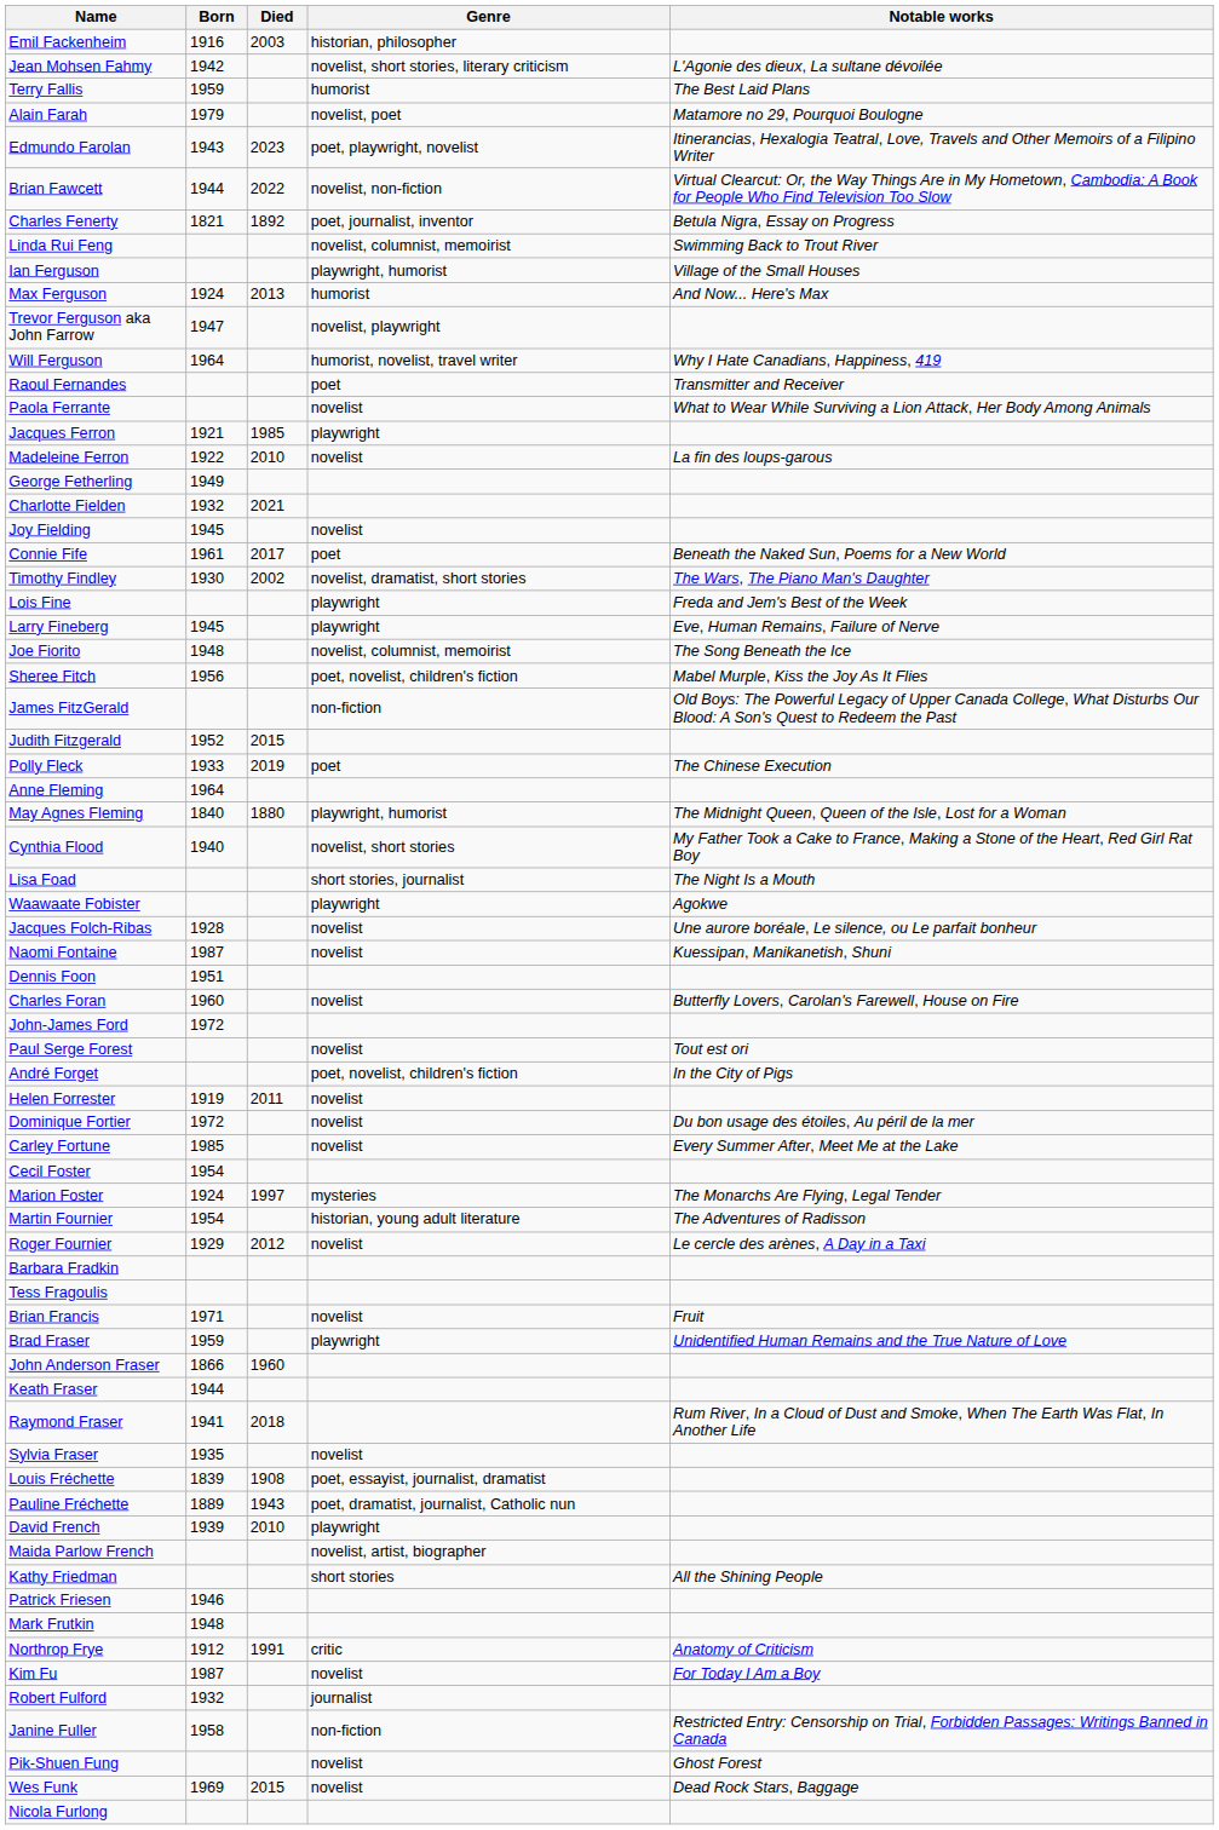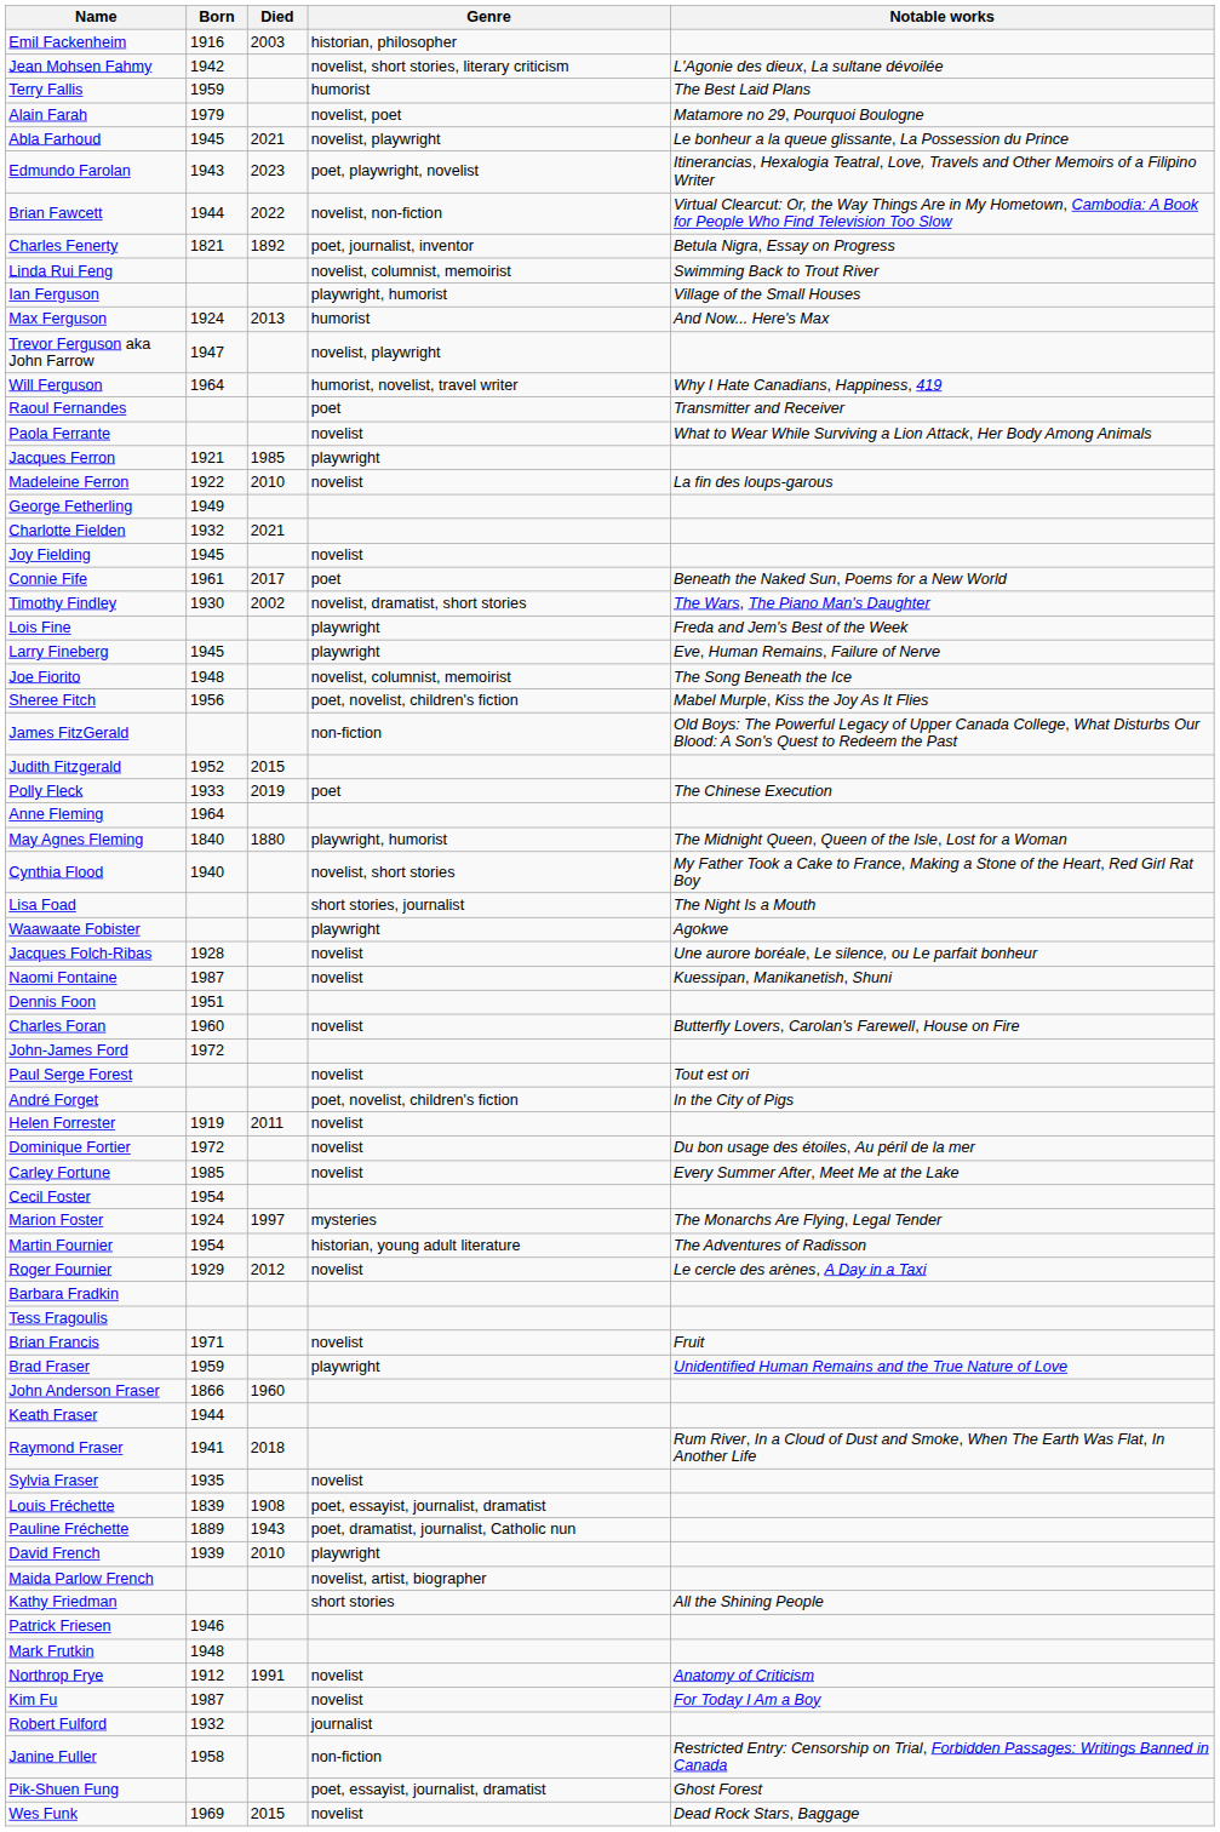+ row: Abla Farhoud | 1945 | 2021 | novelist, playwright | Le bonheur a la queue glissante, La Possession du Prince
Northrop Frye | Genre: critic -> novelist
Pik-Shuen Fung | Genre: novelist -> poet, essayist, journalist, dramatist
- row: Nicola Furlong
